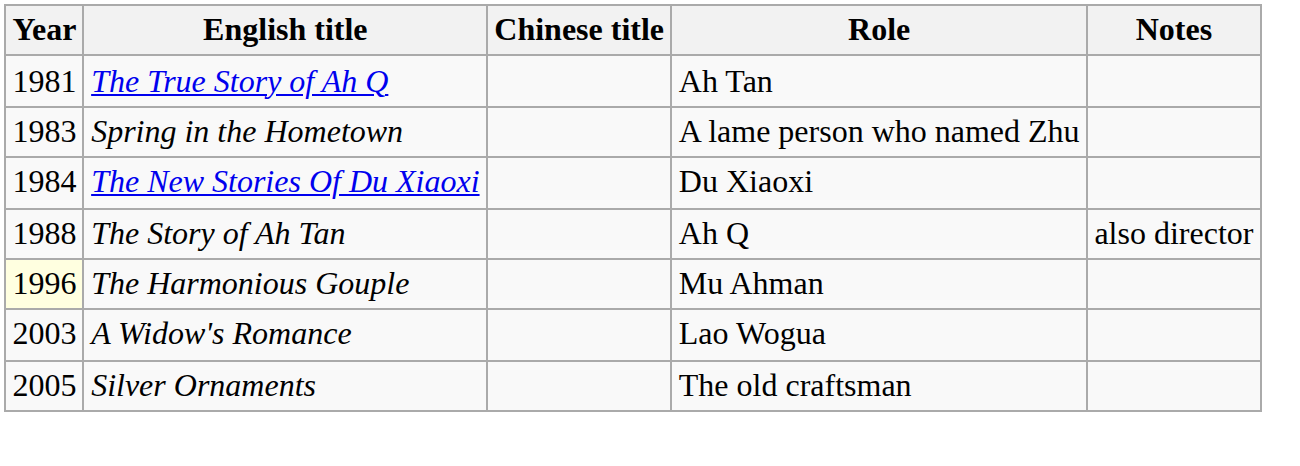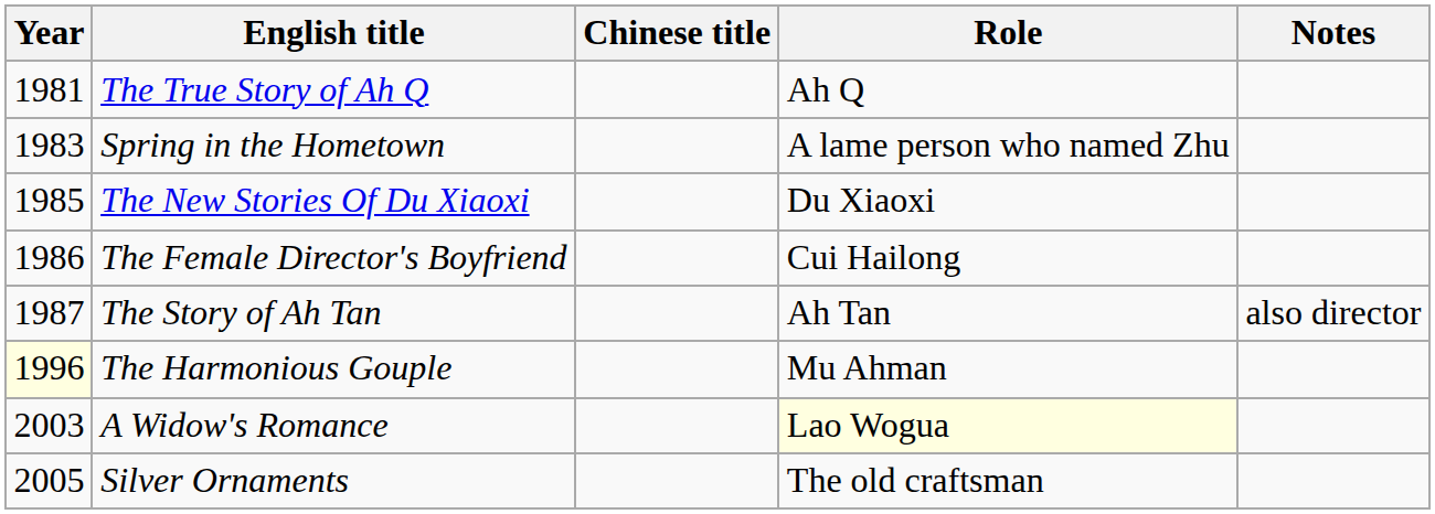The True Story of Ah Q | Role: Ah Tan -> Ah Q
The New Stories Of Du Xiaoxi | Year: 1984 -> 1985
+ row: 1986 | The Female Director's Boyfriend | Cui Hailong
The Story of Ah Tan | Year: 1988 -> 1987
The Story of Ah Tan | Role: Ah Q -> Ah Tan
A Widow's Romance | Role: no background -> lightyellow background
